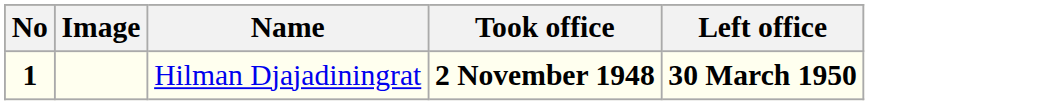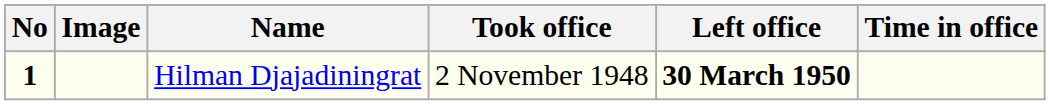+ column: Time in office
Hilman Djajadiningrat | Took office: bold -> normal
